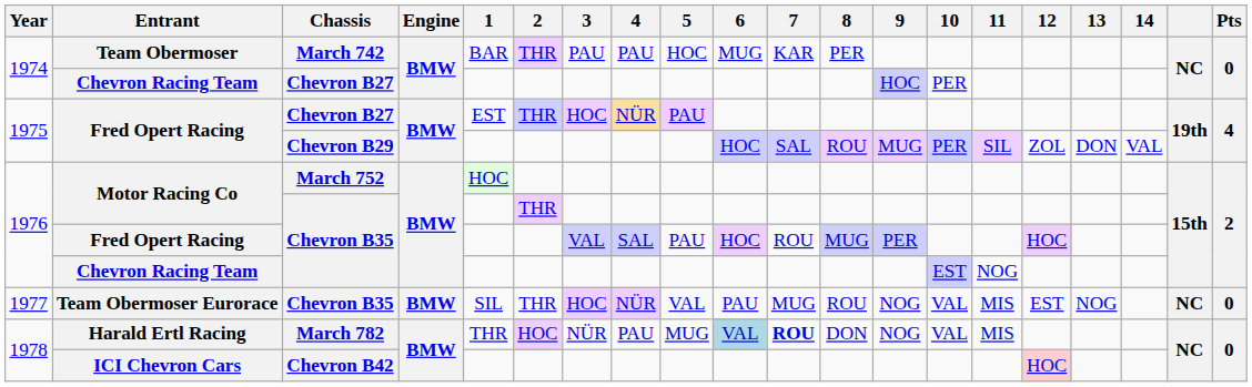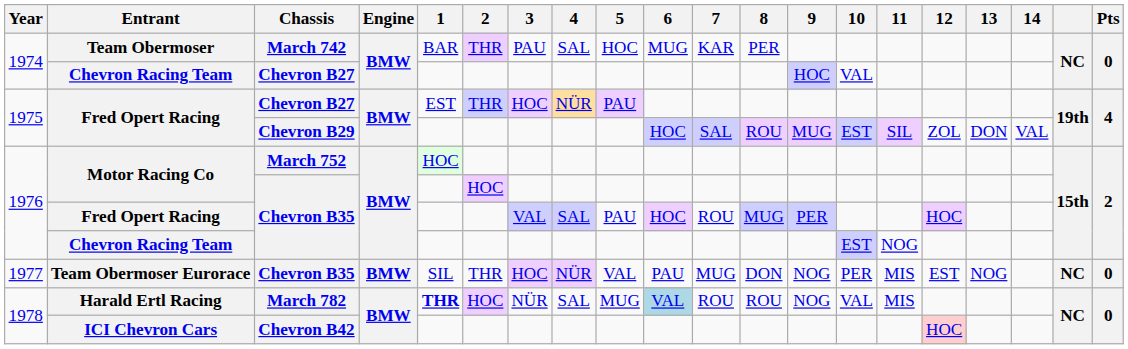Team Obermoser | 4: PAU -> SAL
Chevron Racing Team / Chevron B27 | 10: PER -> VAL
Fred Opert Racing / Chevron B29 | 10: PER -> EST
Motor Racing Co / Chevron B35 | 2: THR -> HOC
Team Obermoser Eurorace | 8: ROU -> DON
Team Obermoser Eurorace | 10: VAL -> PER
Harald Ertl Racing | 1: normal -> bold
Harald Ertl Racing | 4: PAU -> SAL
Harald Ertl Racing | 7: bold -> normal
Harald Ertl Racing | 8: DON -> ROU
